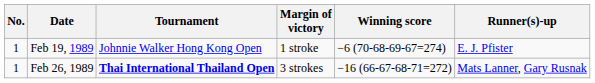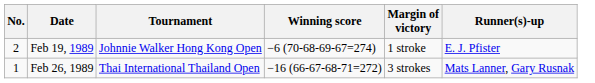columns swapped: Winning score <-> Margin of victory
Feb 19, 1989 | No.: 1 -> 2
Feb 26, 1989 | Tournament: bold -> normal
